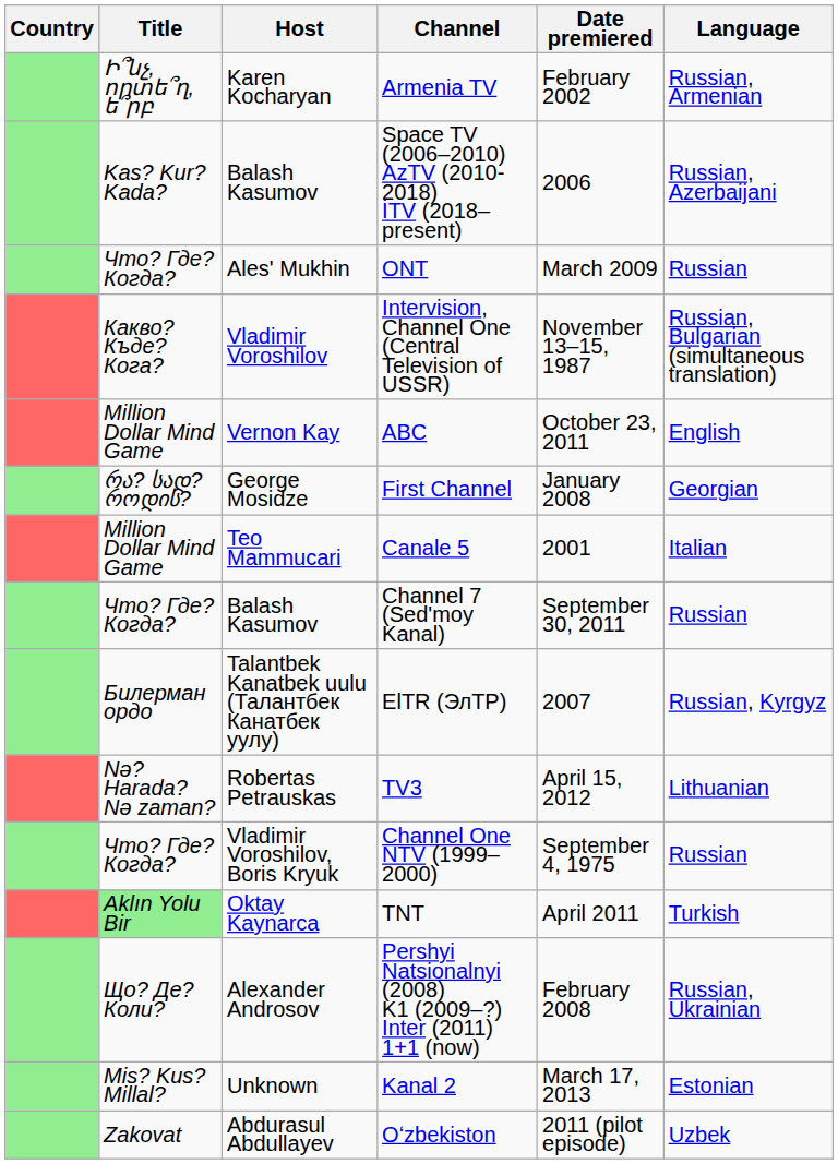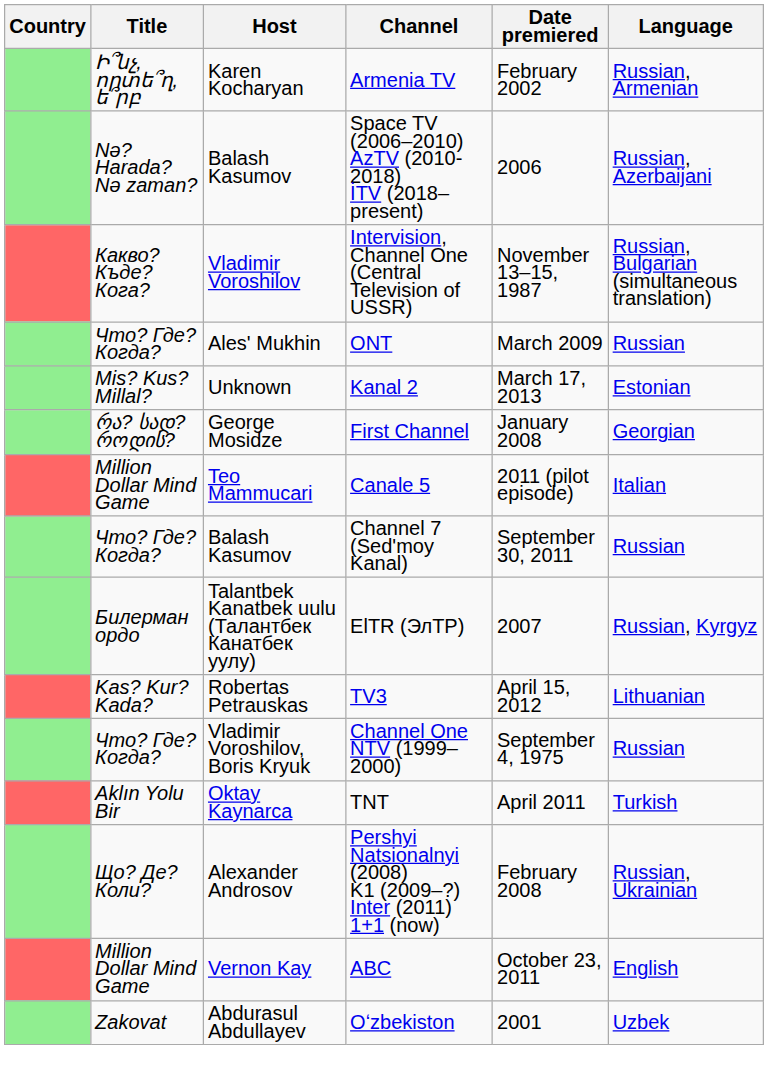Space TV (2006–2010) AzTV (2010-2018) İTV (2018–present) | Title: Kas? Kur? Kada? -> Nə? Harada? Nə zaman?
rows swapped: ONT <-> Intervision, Channel One (Central Television of USSR)
rows swapped: Kanal 2 <-> ABC
Canale 5 | Date premiered: 2001 -> 2011 (pilot episode)
TV3 | Title: Nə? Harada? Nə zaman? -> Kas? Kur? Kada?
TNT | Title: lightgreen background -> no background
Oʻzbekiston | Date premiered: 2011 (pilot episode) -> 2001
